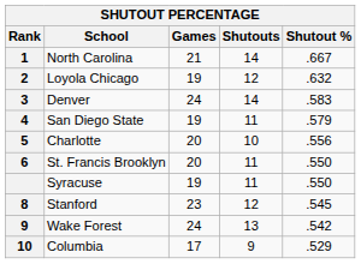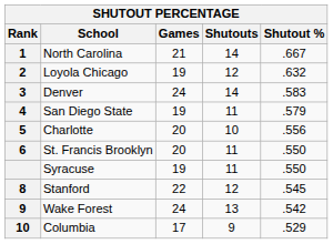Stanford | Games: 23 -> 22
